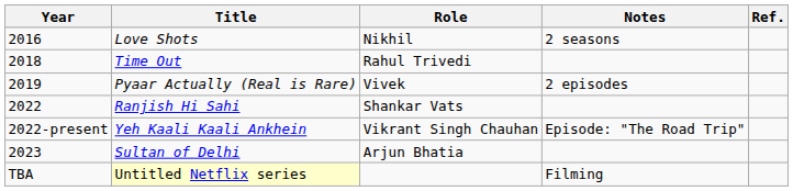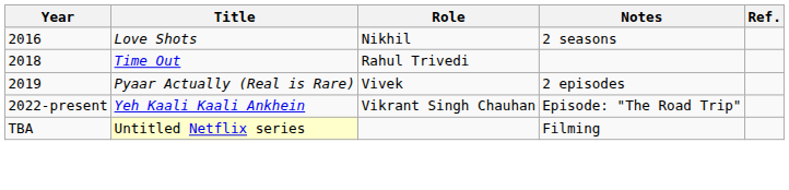- row: 2022 | Ranjish Hi Sahi | Shankar Vats
- row: 2023 | Sultan of Delhi | Arjun Bhatia
